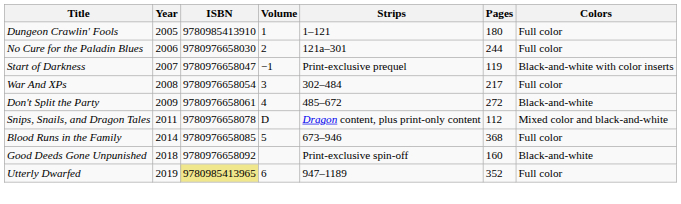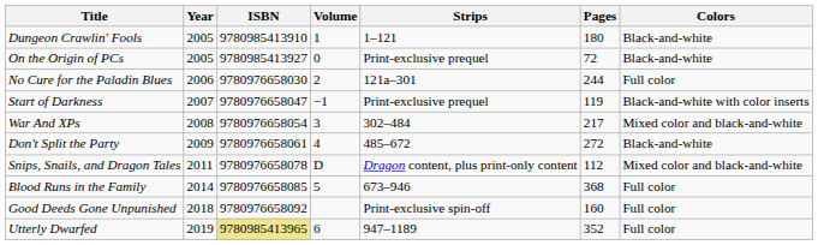Dungeon Crawlin' Fools | Colors: Full color -> Black-and-white
+ row: On the Origin of PCs | 2005 | 9780985413927 | 0 | Print-exclusive prequel | 72 | Black-and-white
War And XPs | Colors: Full color -> Mixed color and black-and-white
Good Deeds Gone Unpunished | Colors: Black-and-white -> Full color
